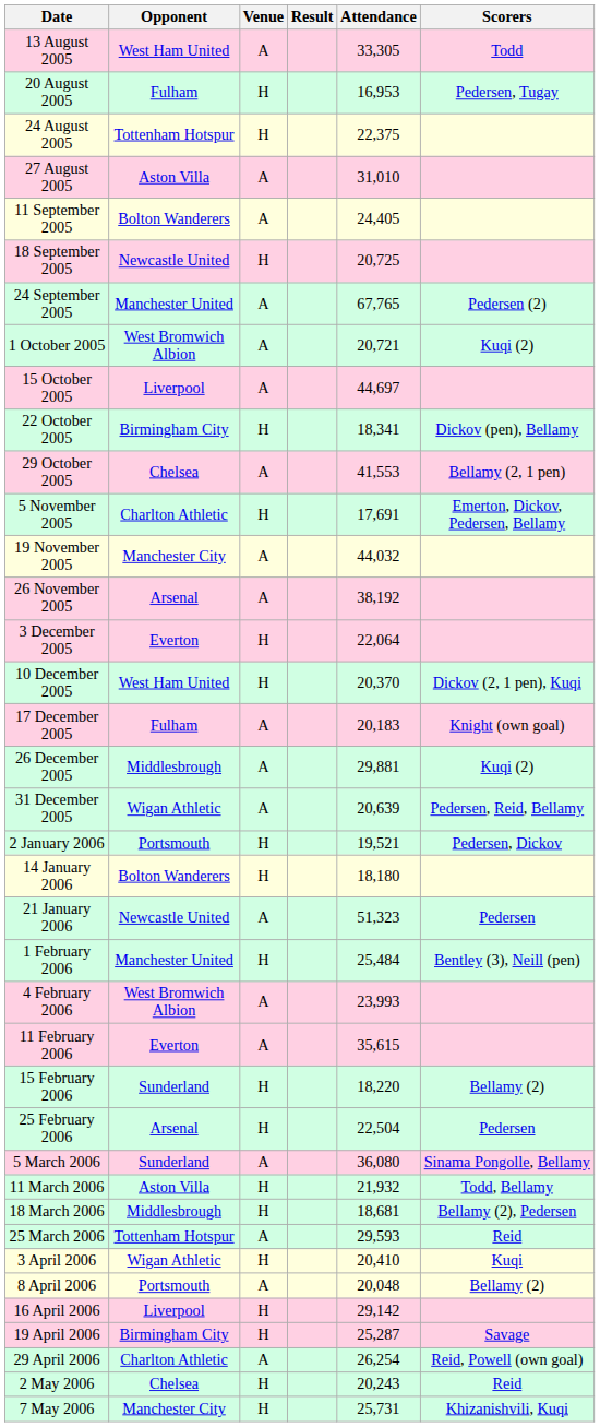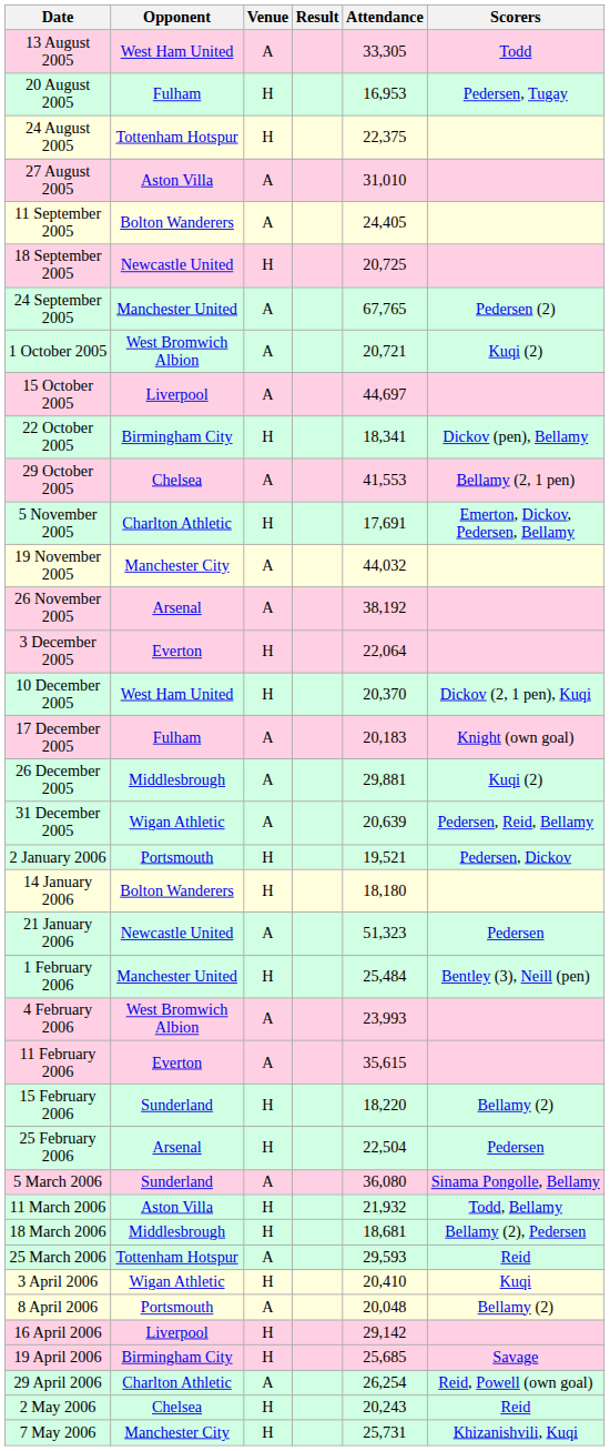19 April 2006 | Attendance: 25,287 -> 25,685
